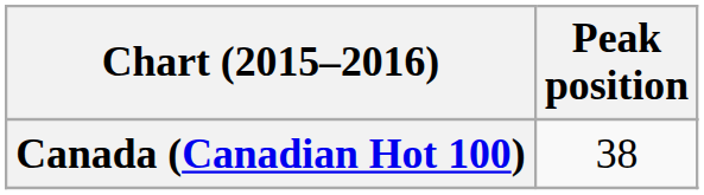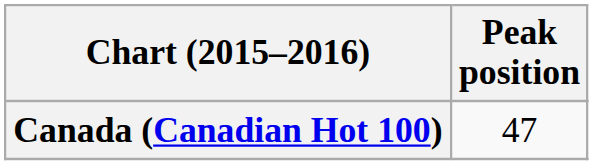Canada (Canadian Hot 100) | Peak position: 38 -> 47
